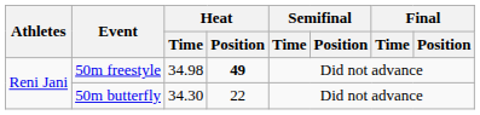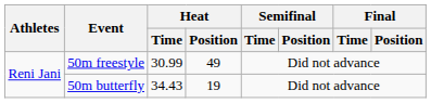50m freestyle | Heat / Time: 34.98 -> 30.99
50m freestyle | Heat / Position: bold -> normal
50m butterfly | Heat / Time: 34.30 -> 34.43
50m butterfly | Heat / Position: 22 -> 19
